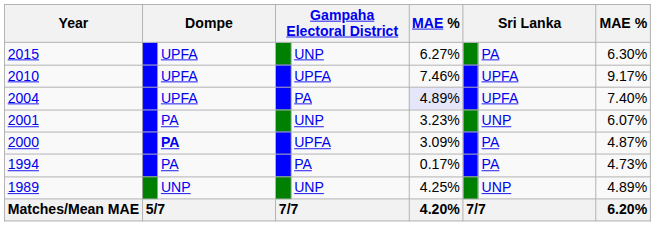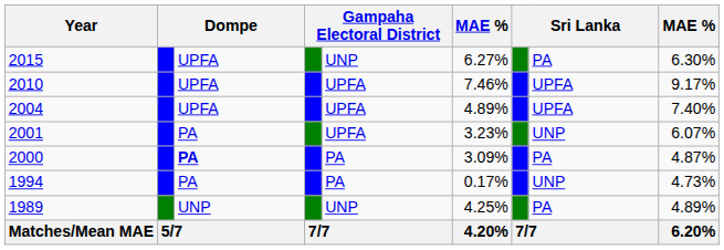2004 | column 5: PA -> UPFA
2004 | column 6: lavender background -> no background
2001 | column 5: UNP -> UPFA
2000 | column 5: UPFA -> PA
1994 | column 8: PA -> UNP
1989 | column 8: UNP -> PA
